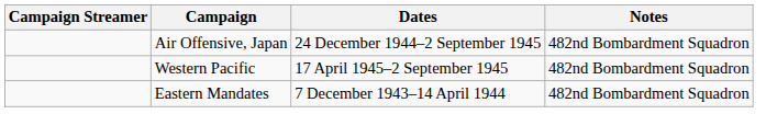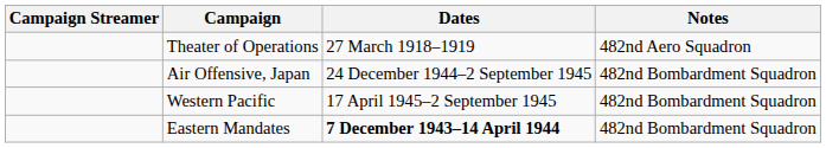+ row: Theater of Operations | 27 March 1918–1919 | 482nd Aero Squadron
Eastern Mandates | Dates: normal -> bold
